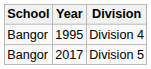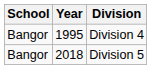Division 5 | Year: 2017 -> 2018
